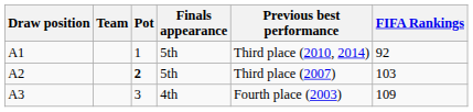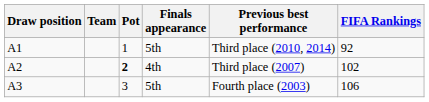A2 | Finals appearance: 5th -> 4th
A2 | FIFA Rankings: 103 -> 102
A3 | Finals appearance: 4th -> 5th
A3 | FIFA Rankings: 109 -> 106
